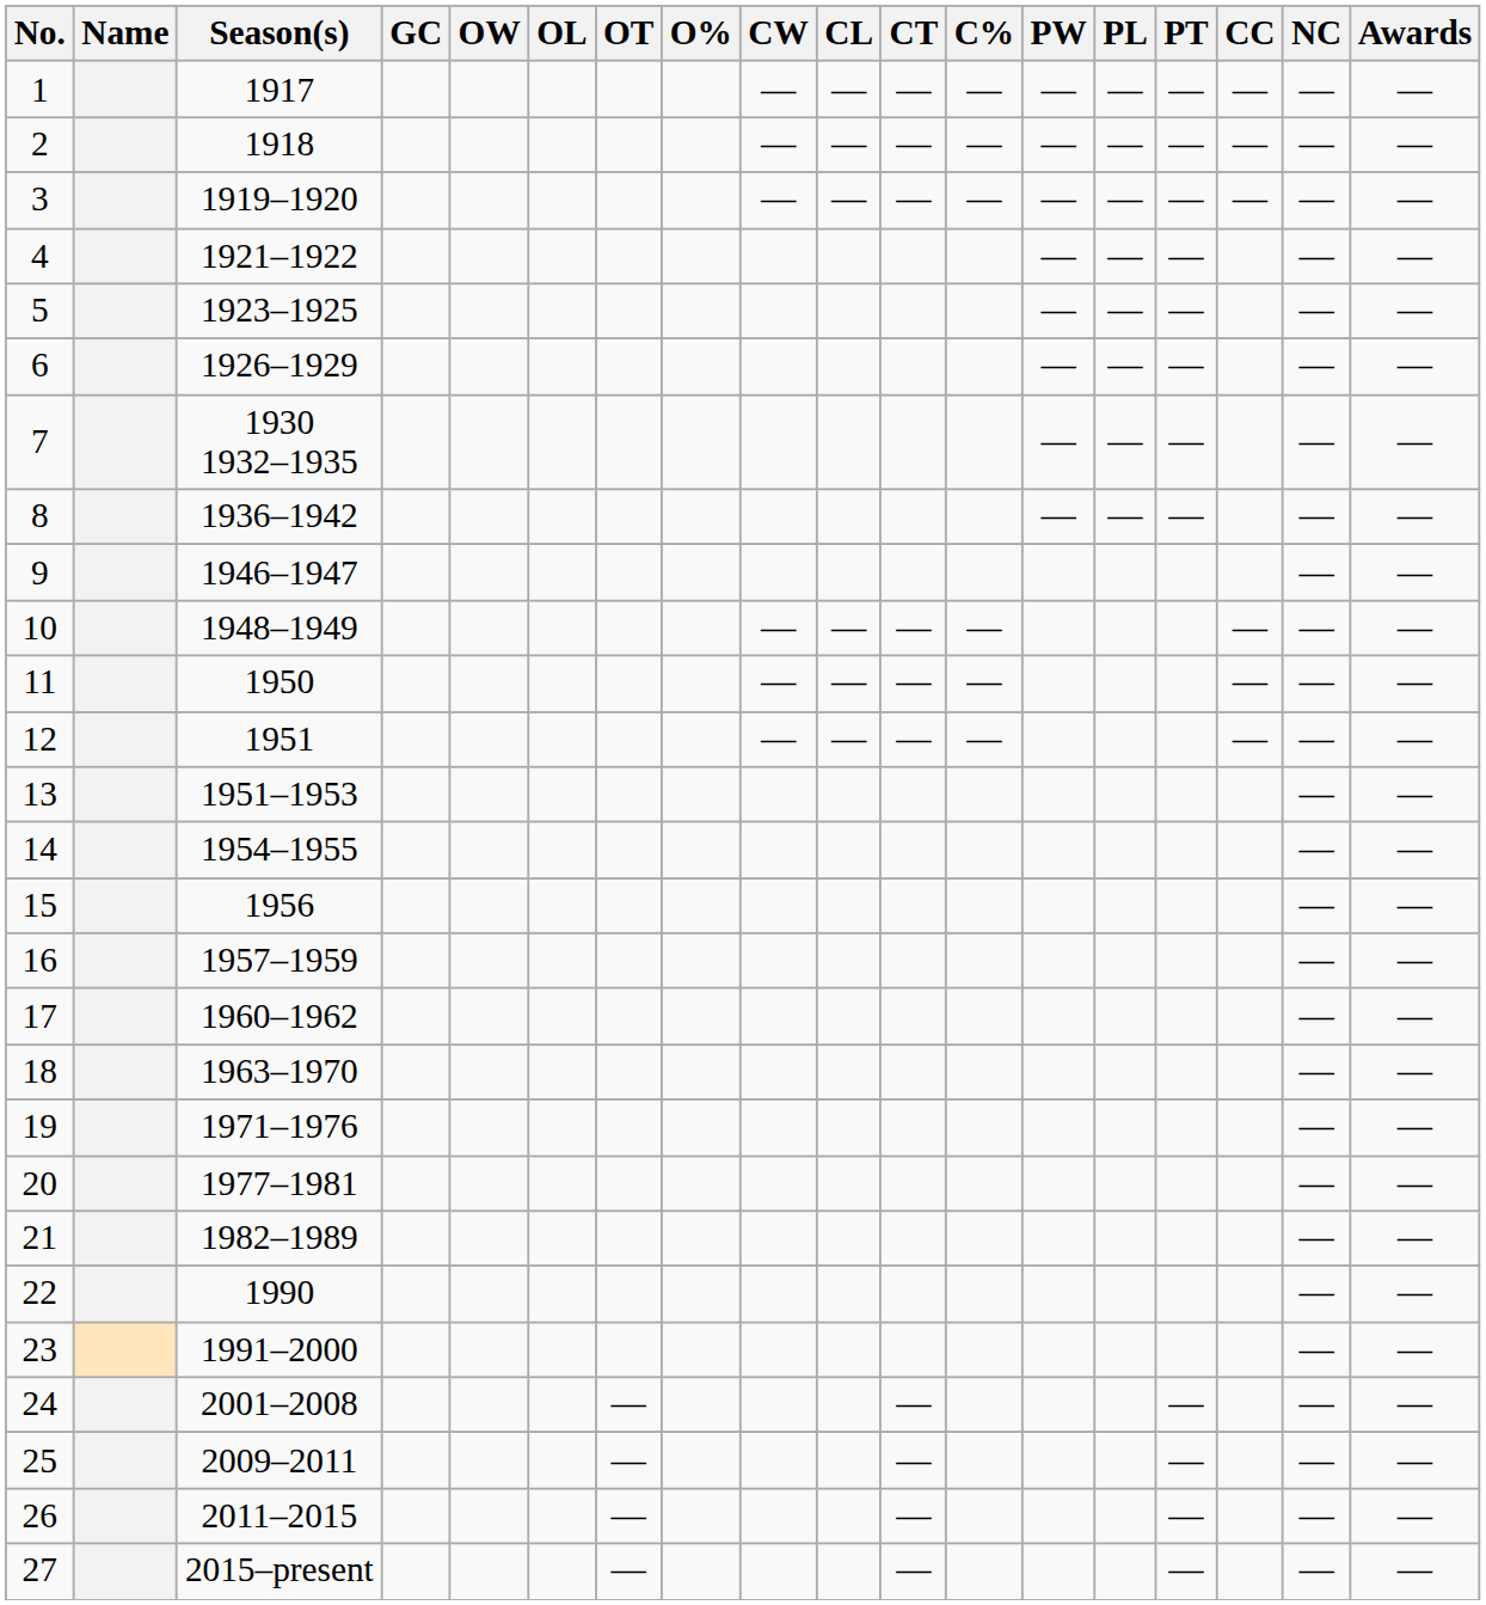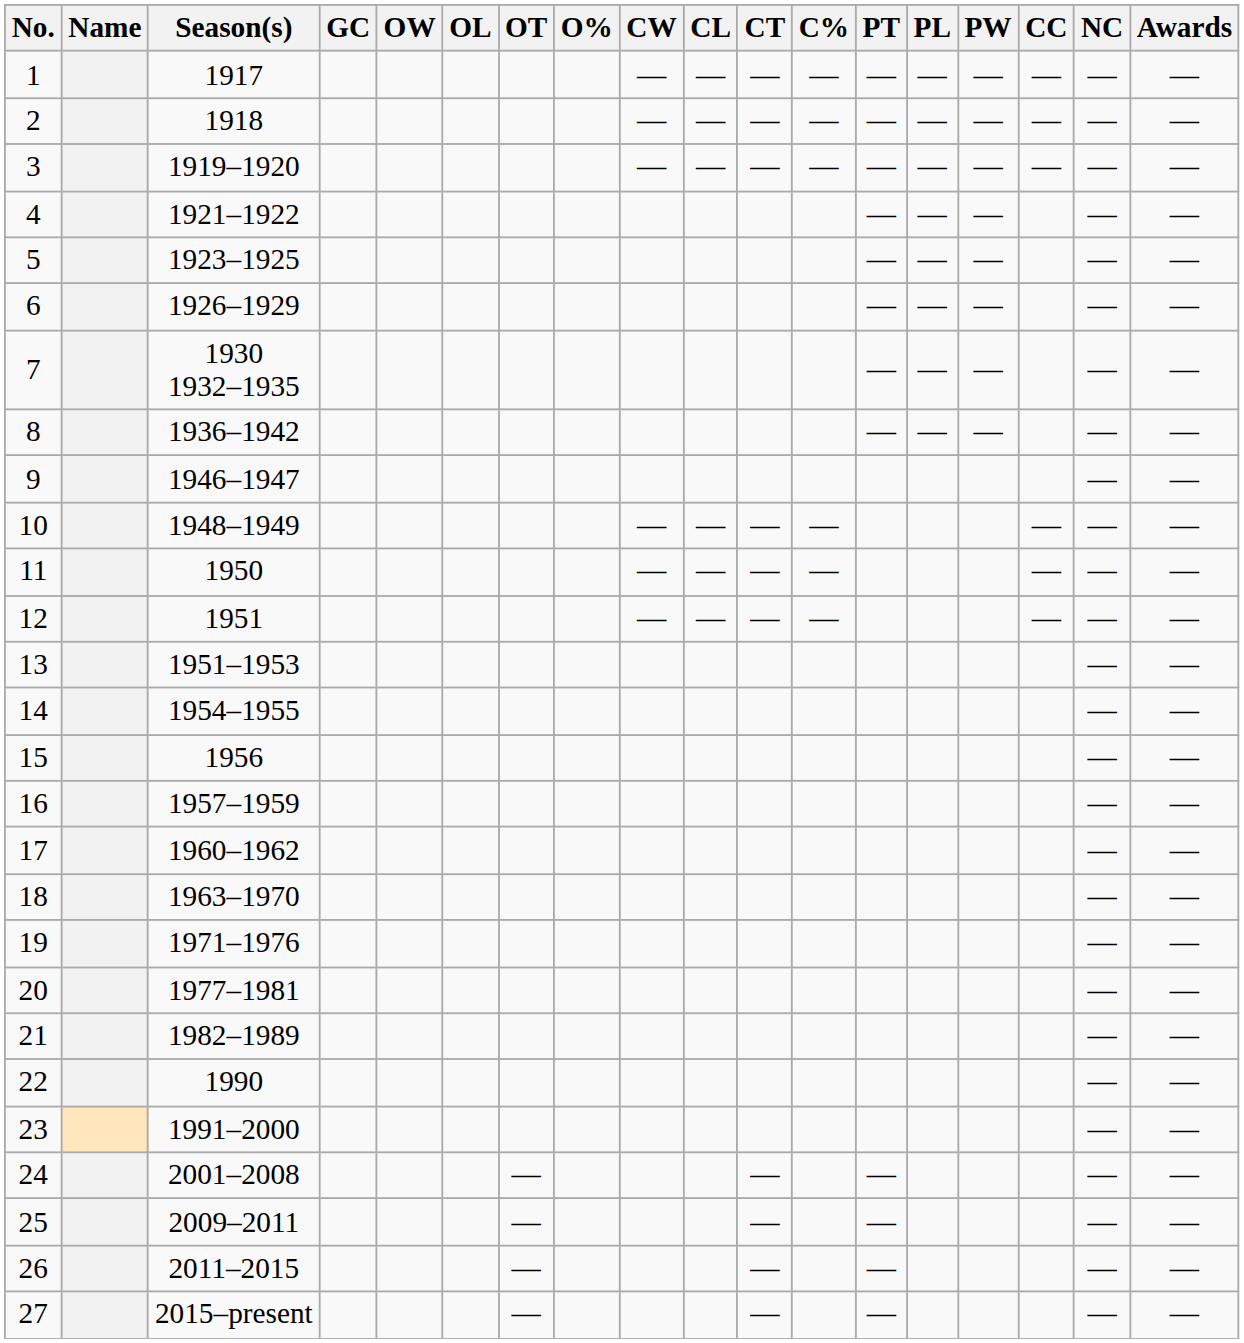columns swapped: PW <-> PT
